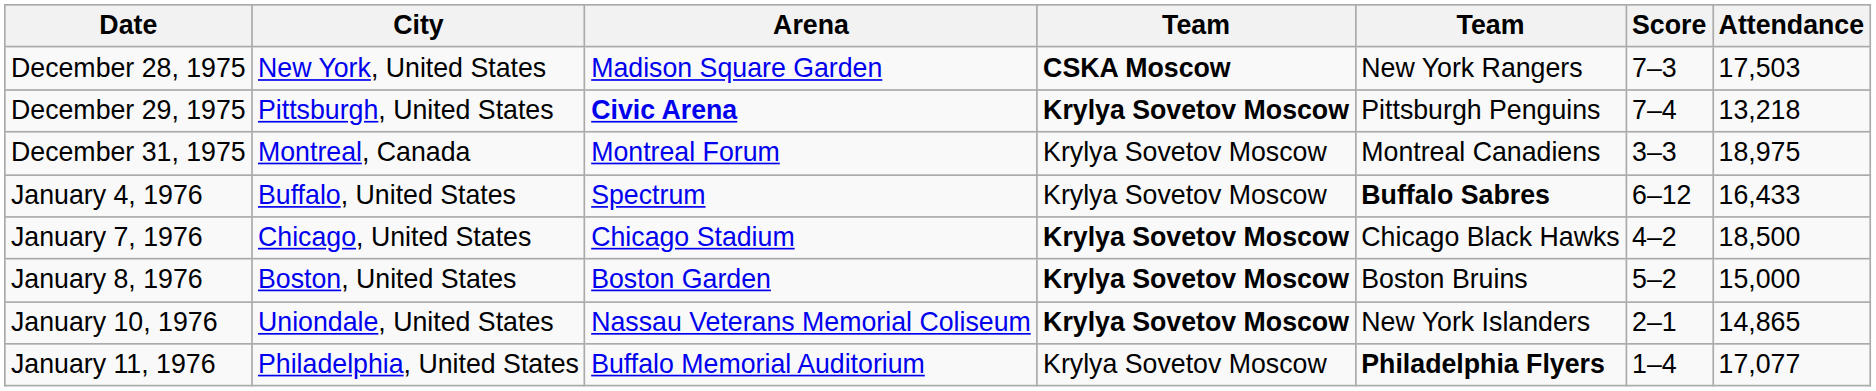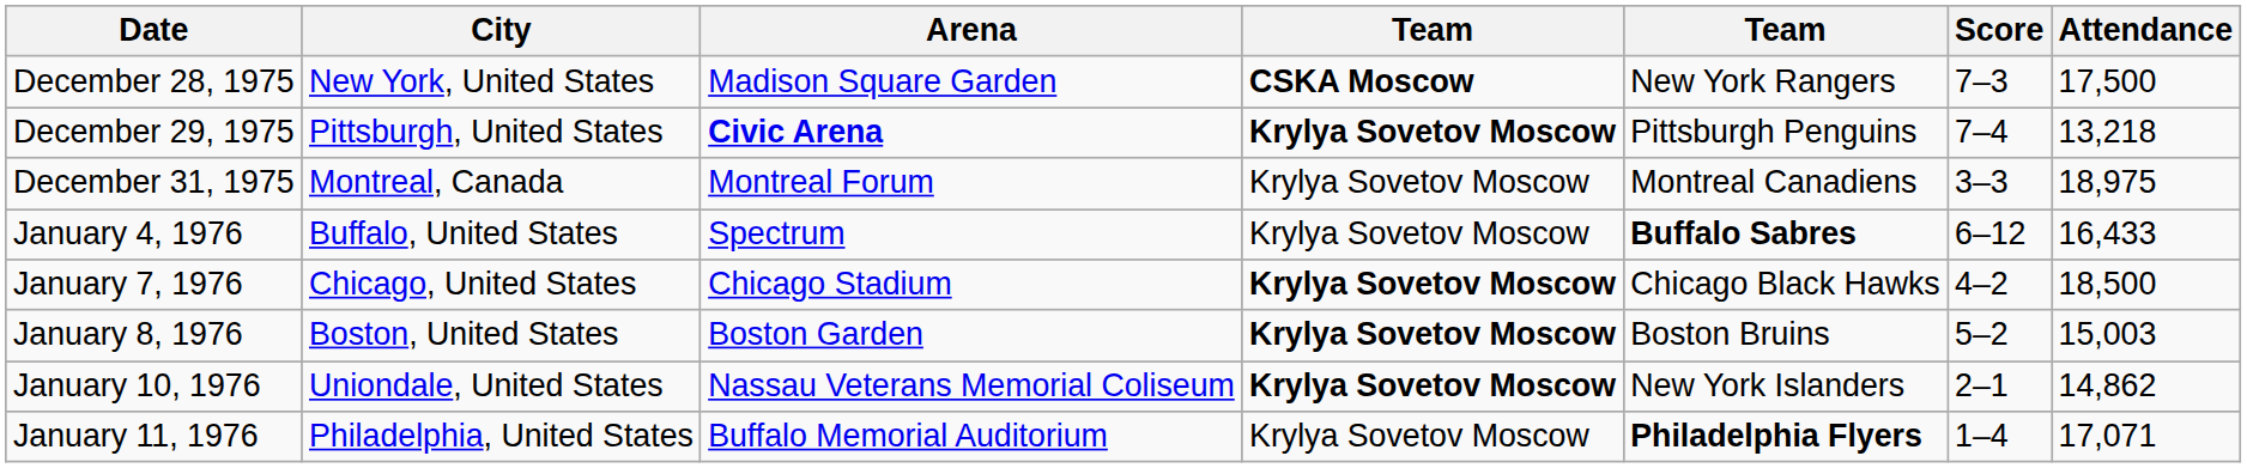December 28, 1975 | Attendance: 17,503 -> 17,500
January 8, 1976 | Attendance: 15,000 -> 15,003
January 10, 1976 | Attendance: 14,865 -> 14,862
January 11, 1976 | Attendance: 17,077 -> 17,071
